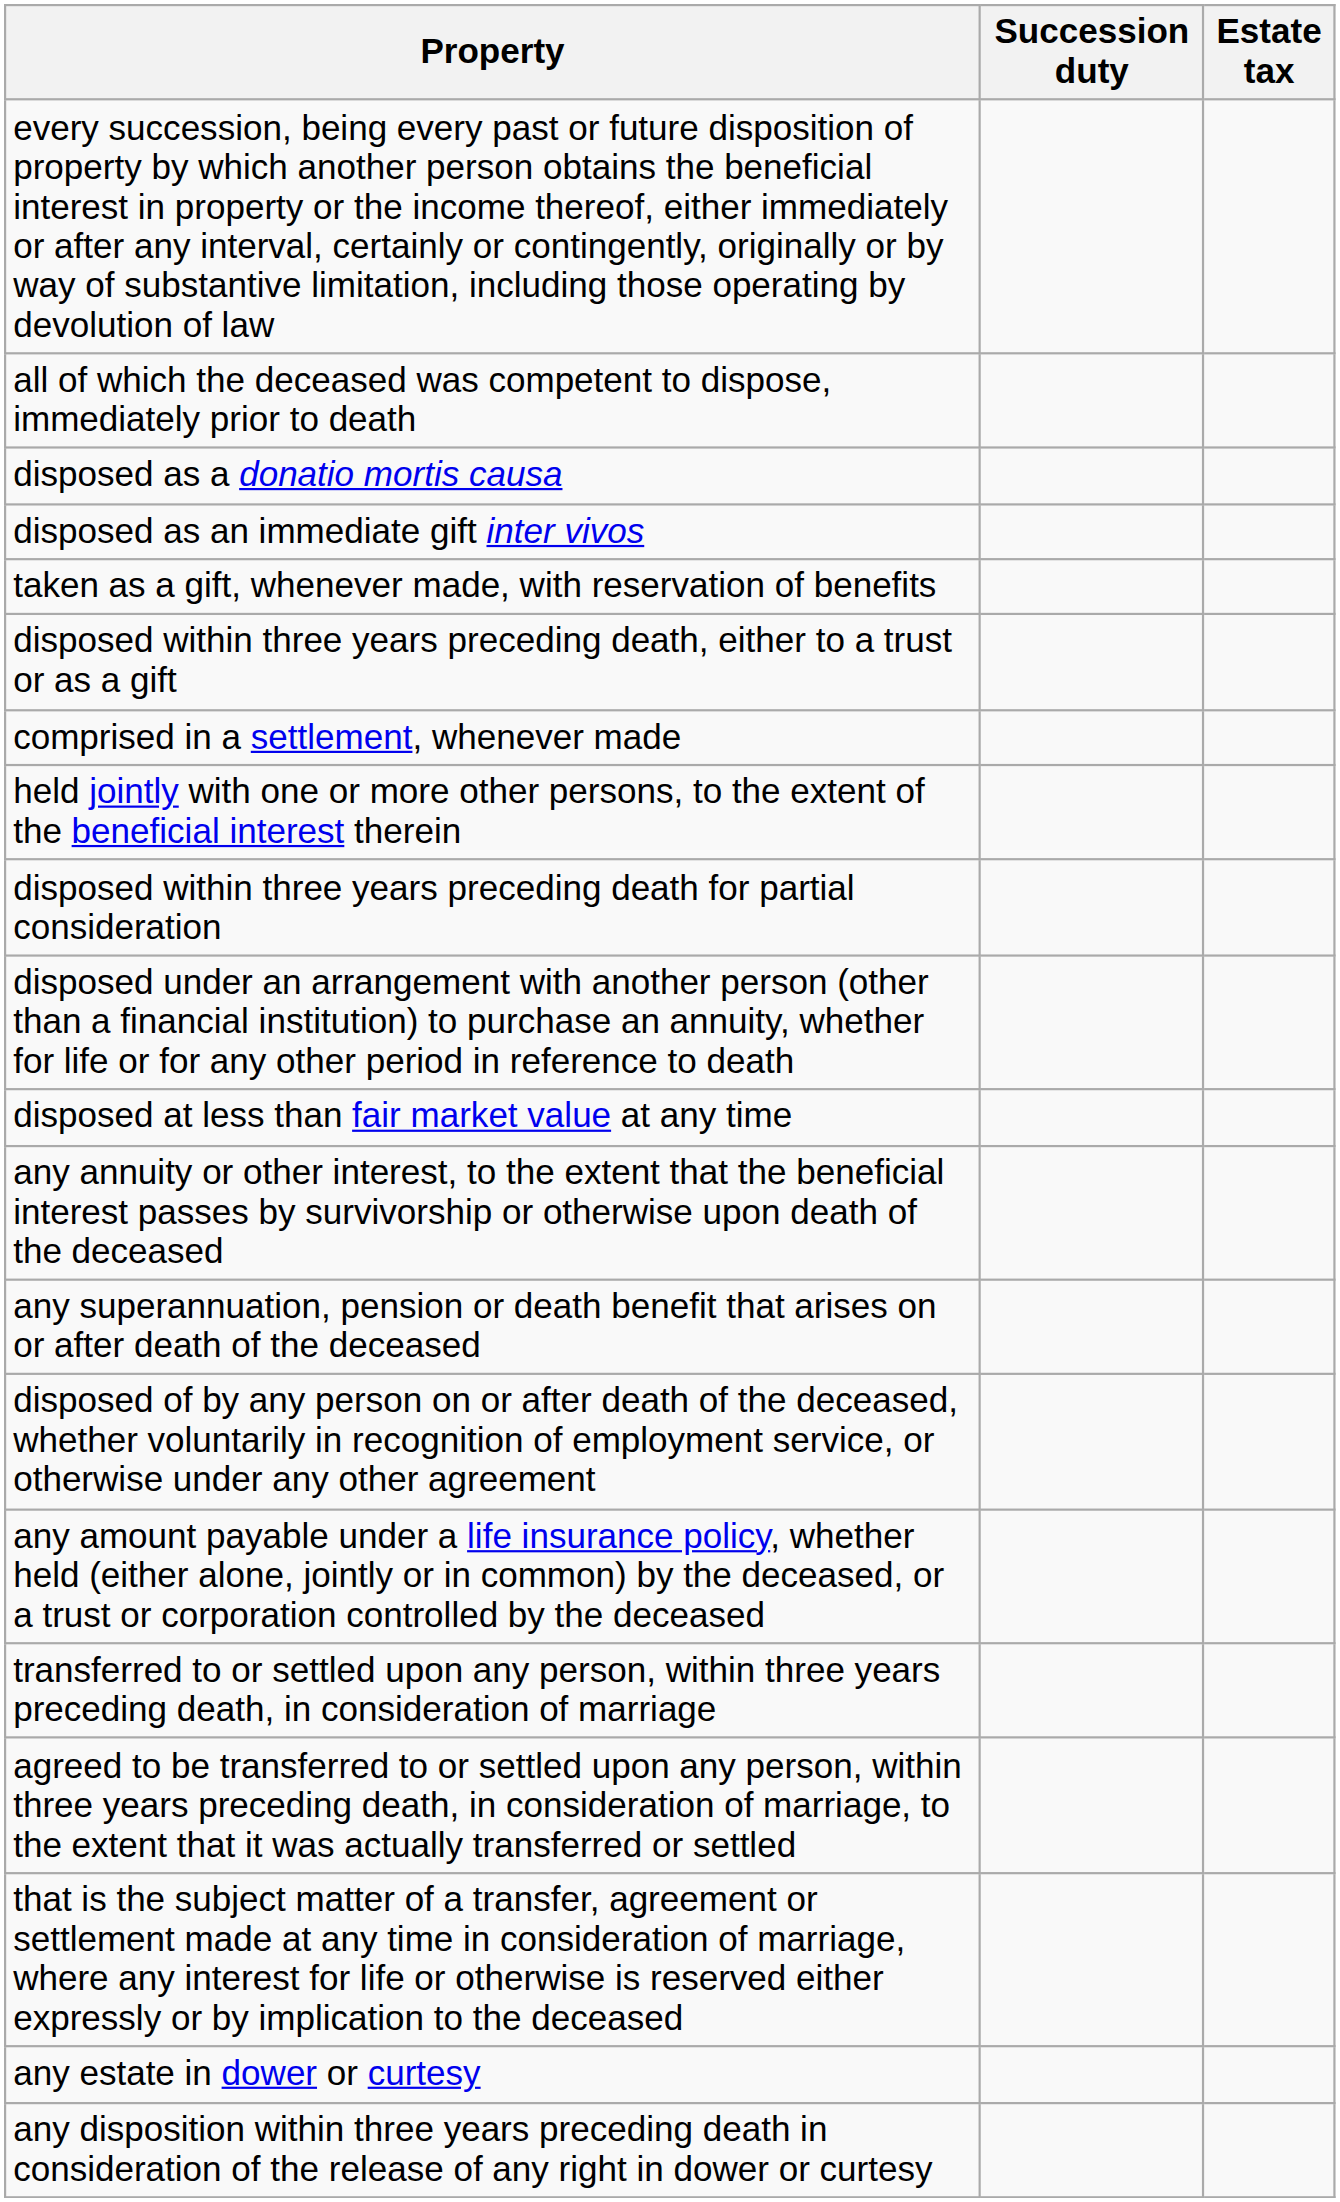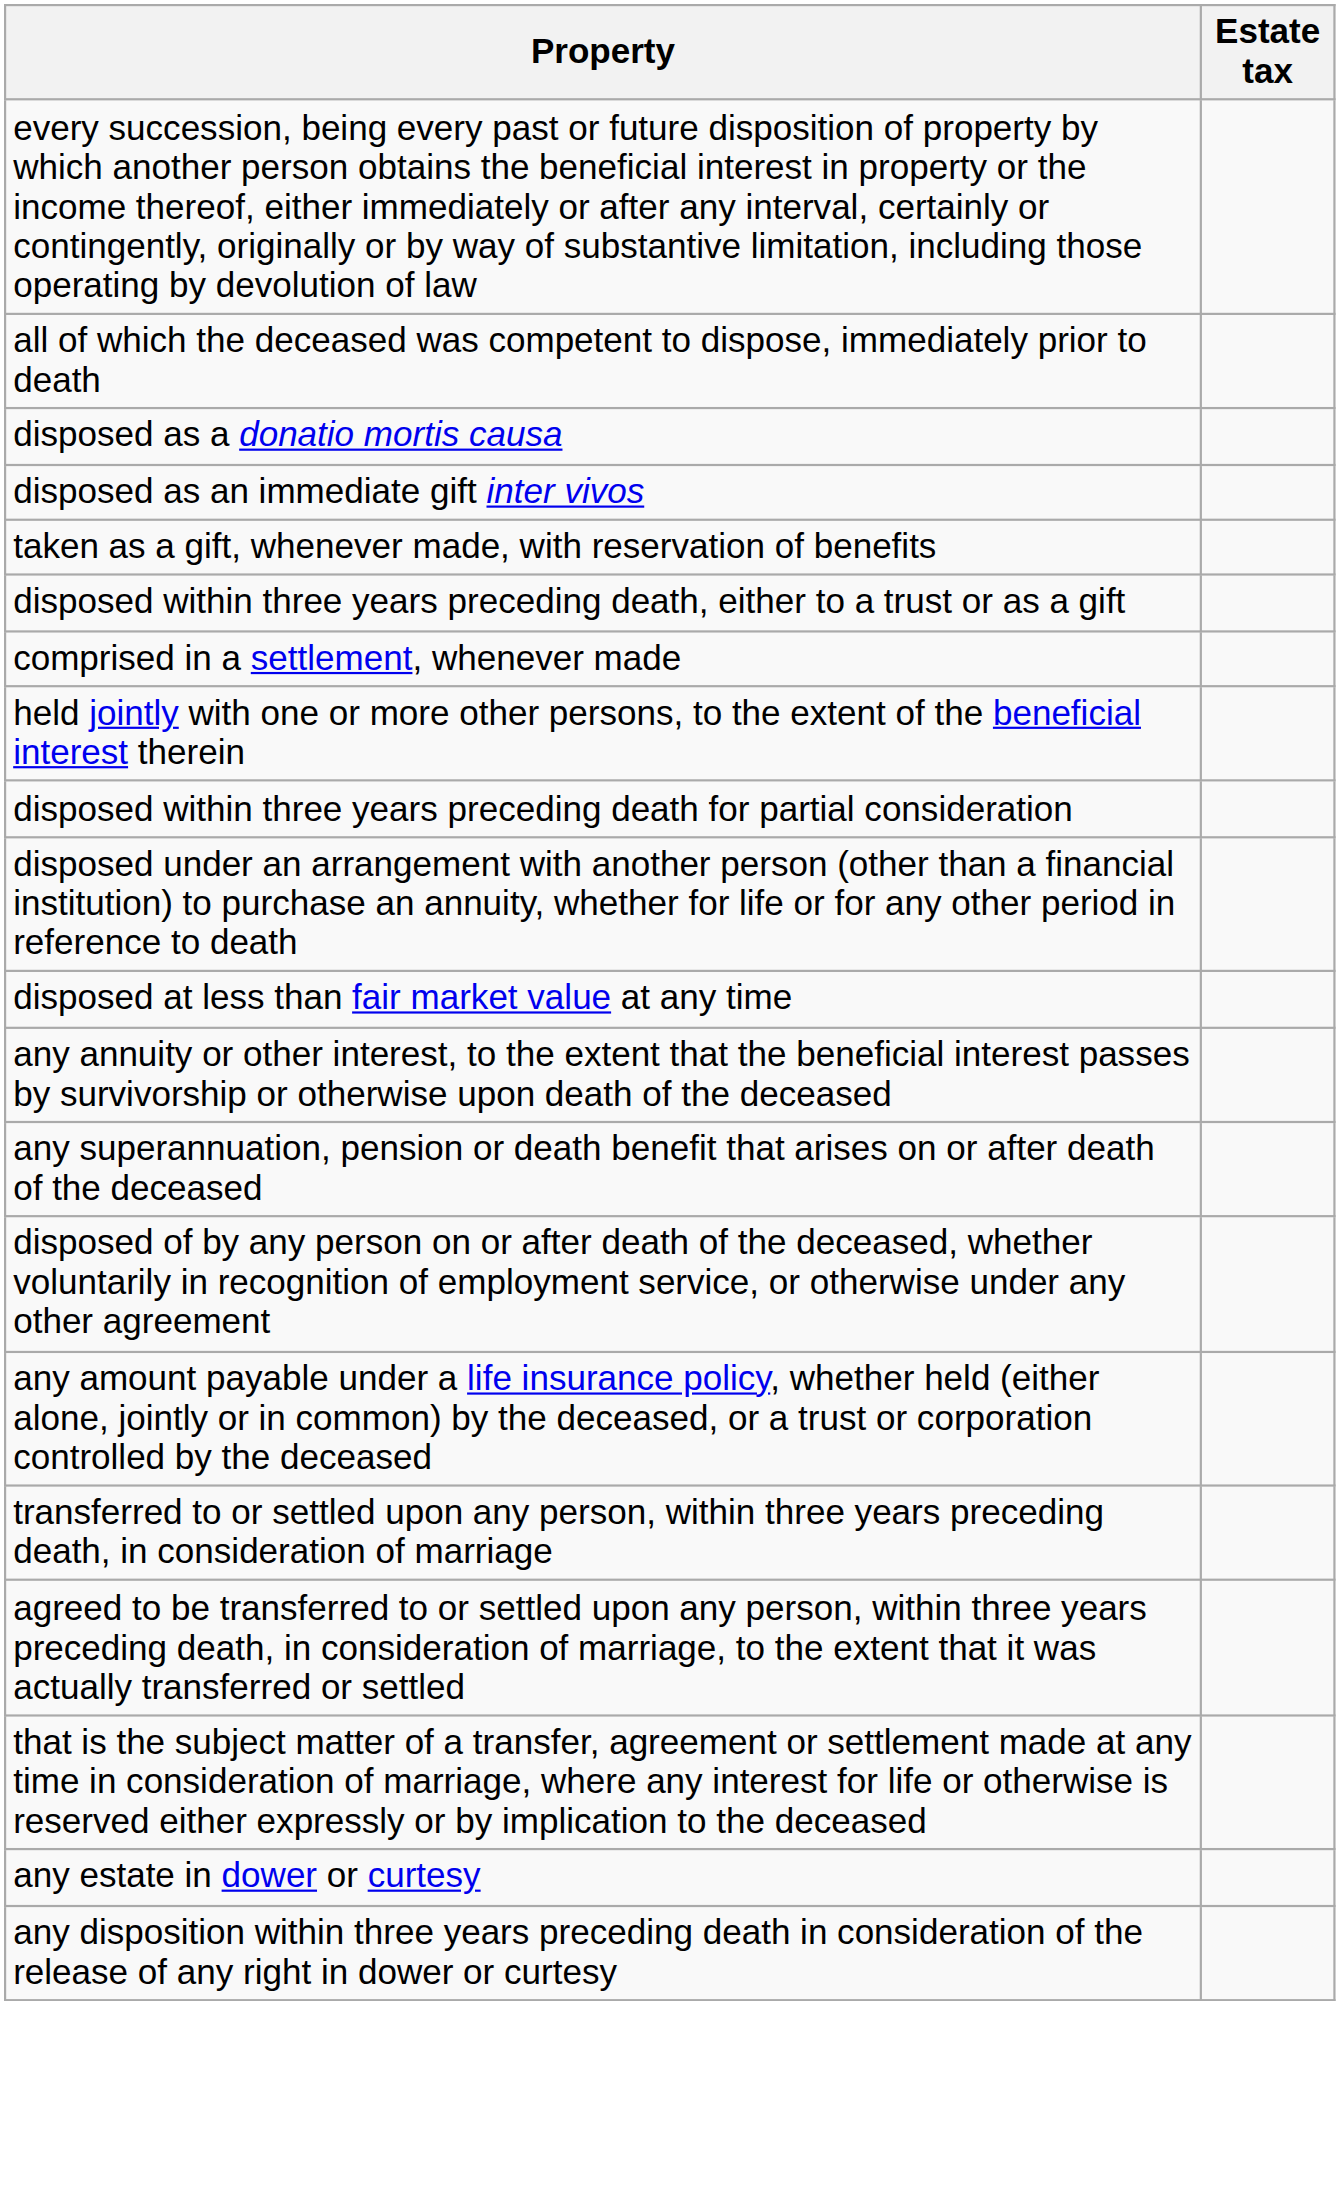- column: Succession duty
